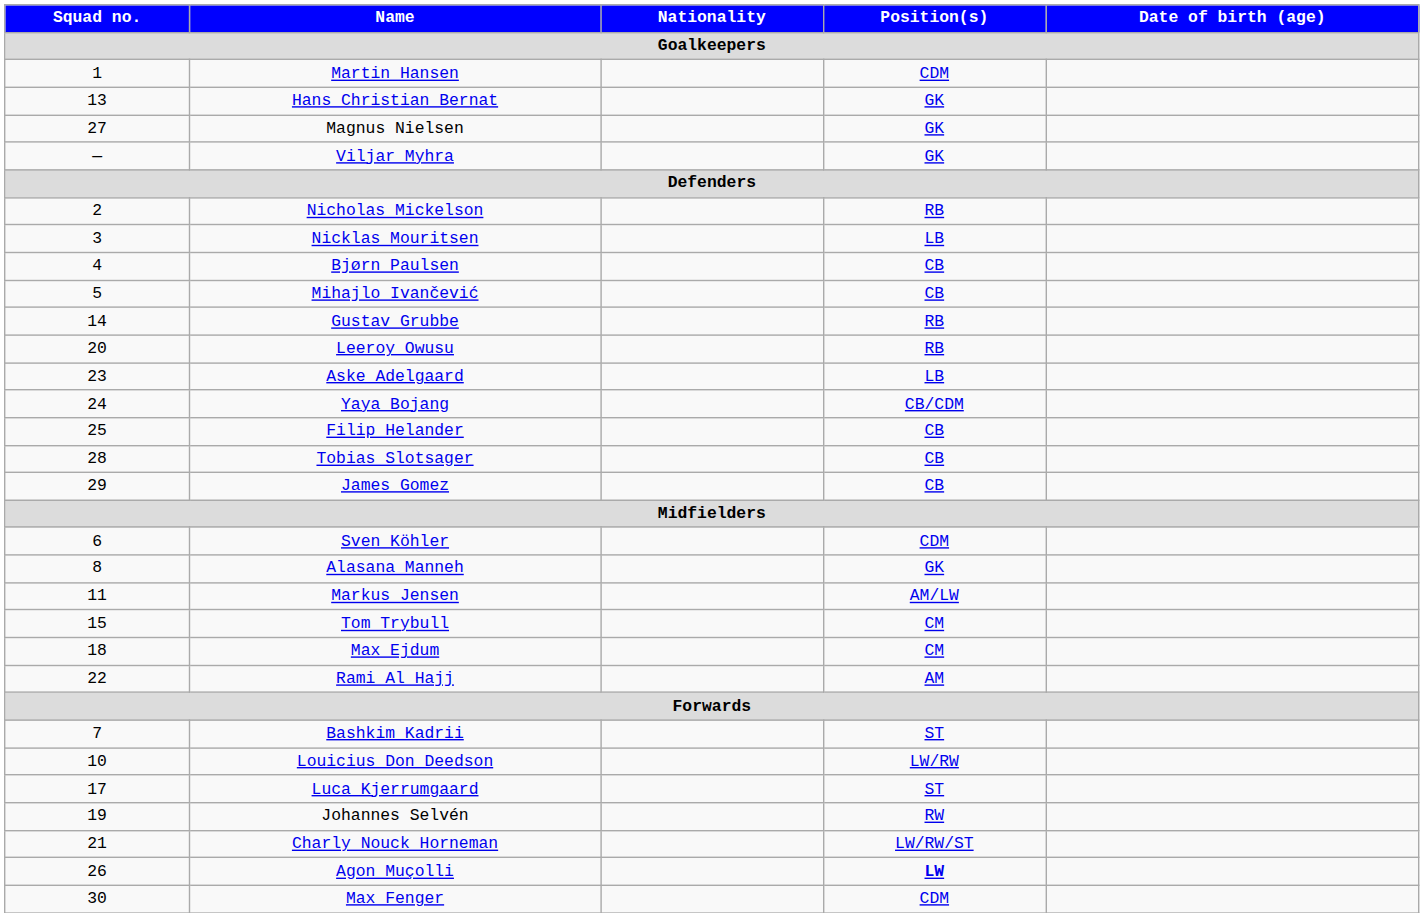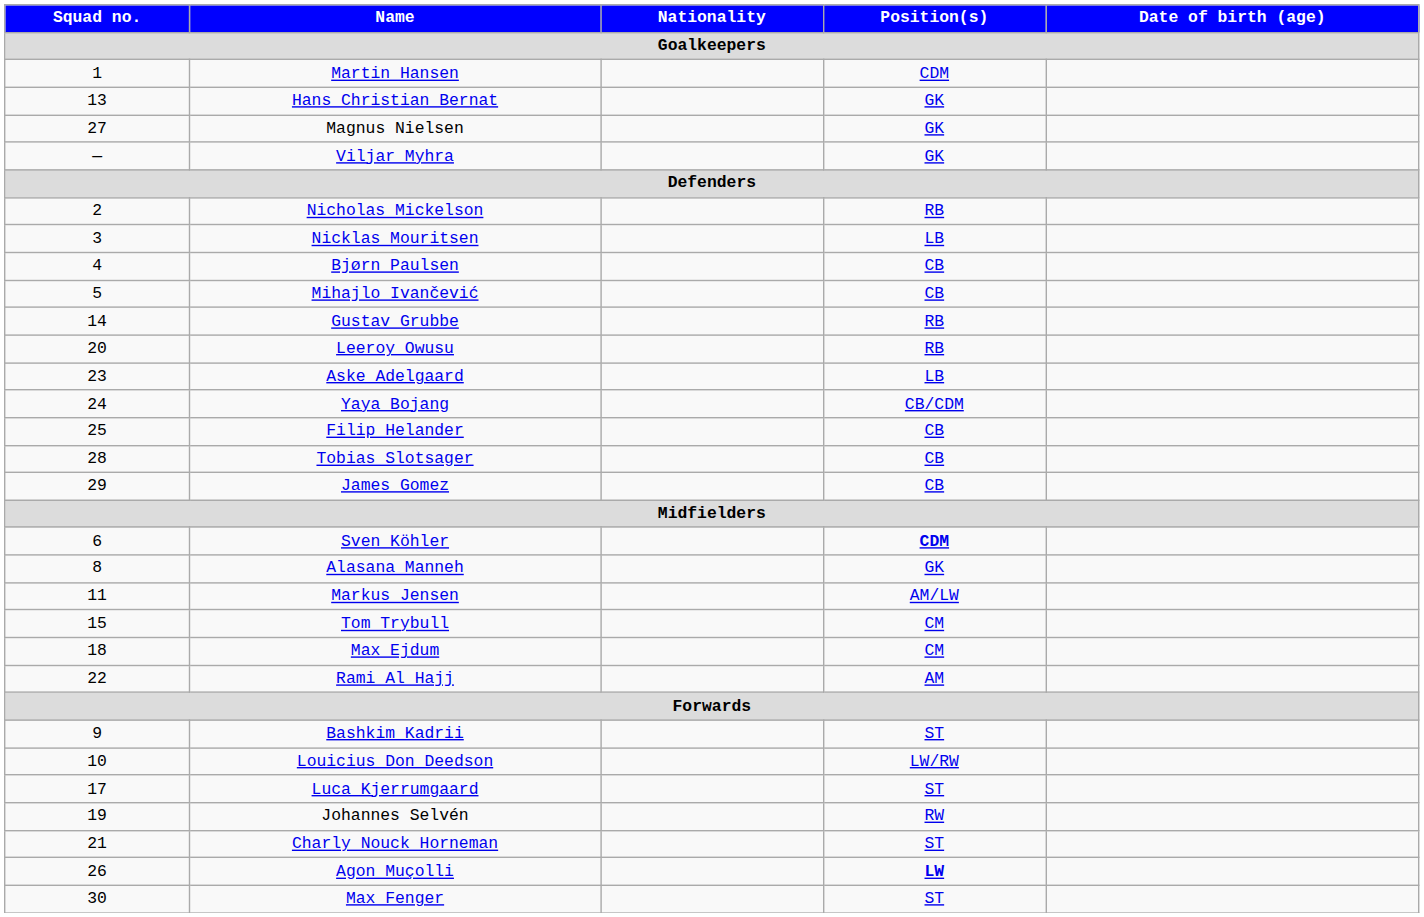Sven Köhler | Position(s): normal -> bold
Bashkim Kadrii | Squad no.: 7 -> 9
Charly Nouck Horneman | Position(s): LW/RW/ST -> ST
Max Fenger | Position(s): CDM -> ST
